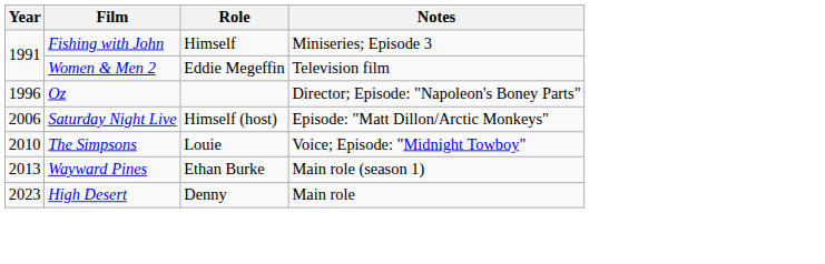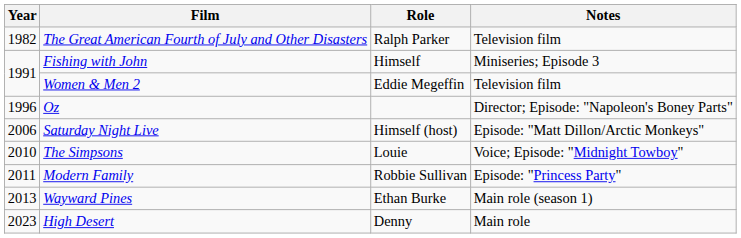+ row: 1982 | The Great American Fourth of July and Other Disasters | Ralph Parker | Television film
+ row: 2011 | Modern Family | Robbie Sullivan | Episode: "Princess Party"
